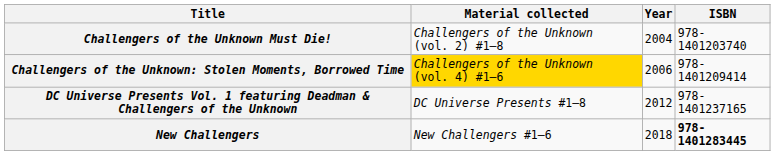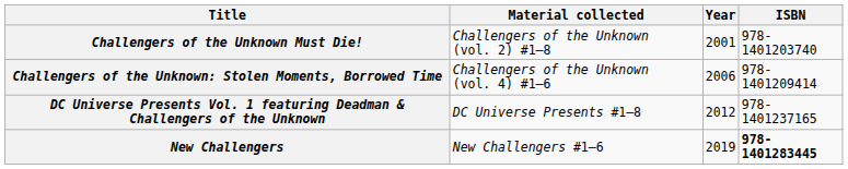Challengers of the Unknown Must Die! | Year: 2004 -> 2001
Challengers of the Unknown: Stolen Moments, Borrowed Time | Material collected: gold background -> no background
New Challengers | Year: 2018 -> 2019
